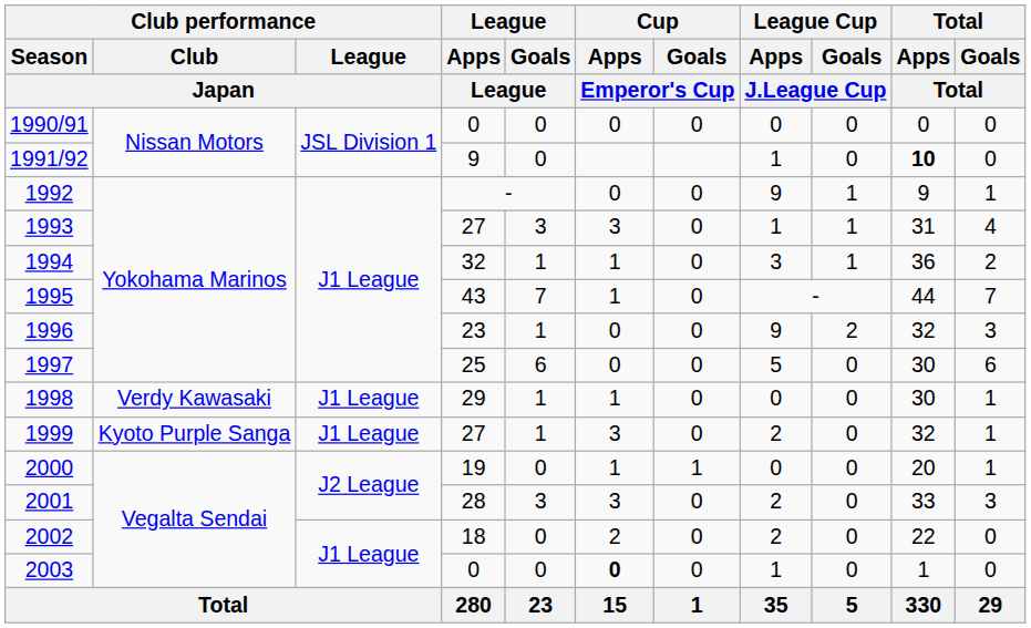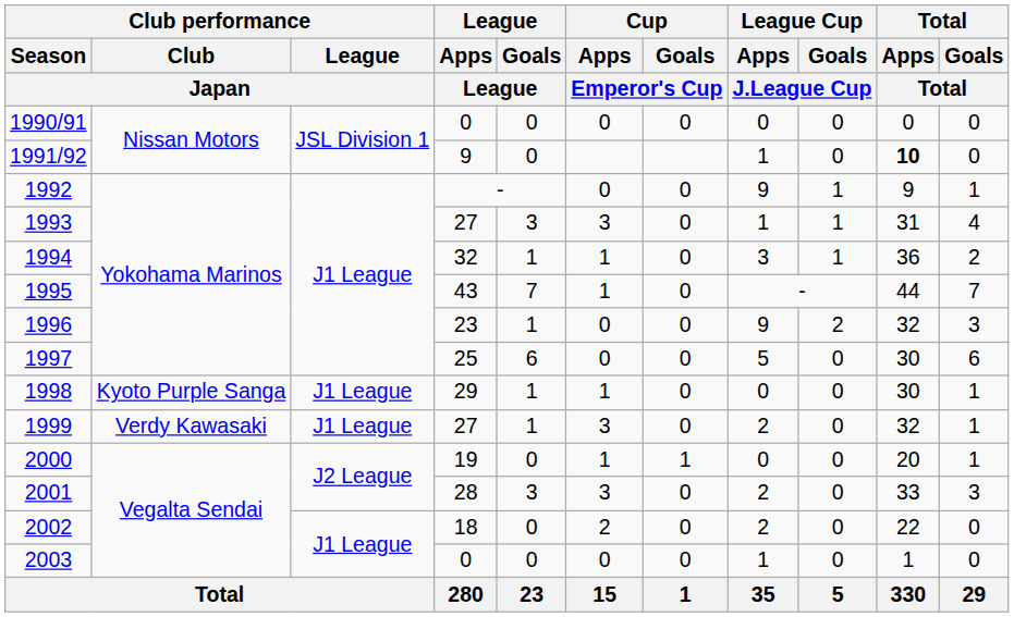1998 | Club performance / Club / Japan: Verdy Kawasaki -> Kyoto Purple Sanga
1999 | Club performance / Club / Japan: Kyoto Purple Sanga -> Verdy Kawasaki
2003 | Cup / Apps / Emperor's Cup: bold -> normal
